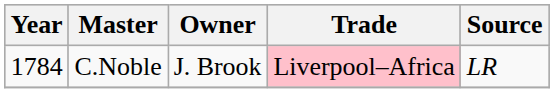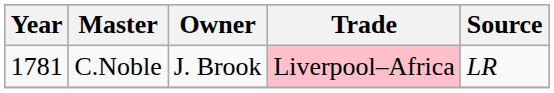C.Noble | Year: 1784 -> 1781
